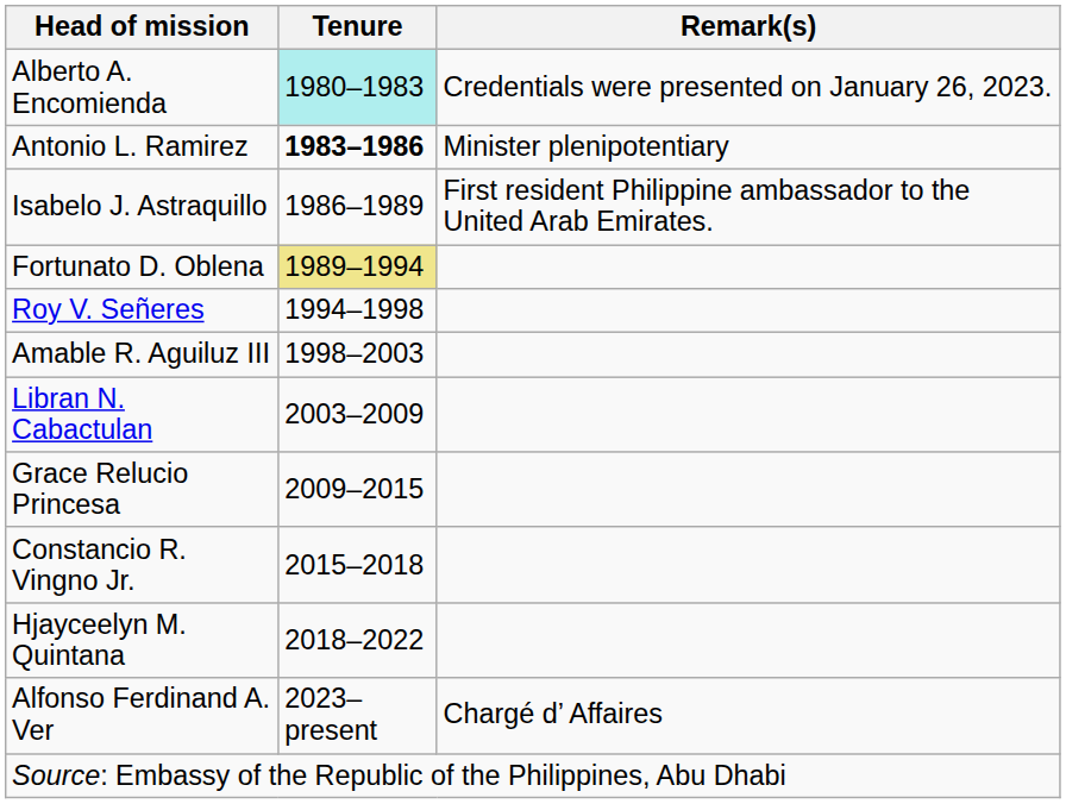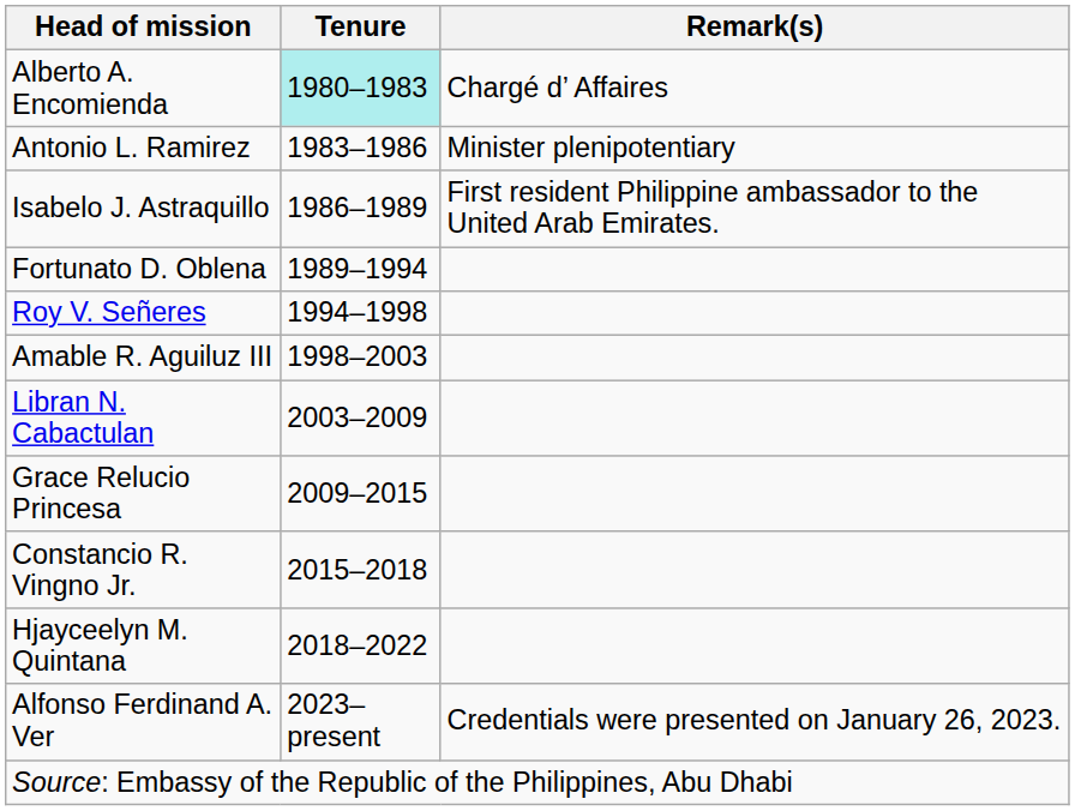Alberto A. Encomienda | Remark(s): Credentials were presented on January 26, 2023. -> Chargé d’ Affaires
Antonio L. Ramirez | Tenure: bold -> normal
Fortunato D. Oblena | Tenure: khaki background -> no background
Alfonso Ferdinand A. Ver | Remark(s): Chargé d’ Affaires -> Credentials were presented on January 26, 2023.
